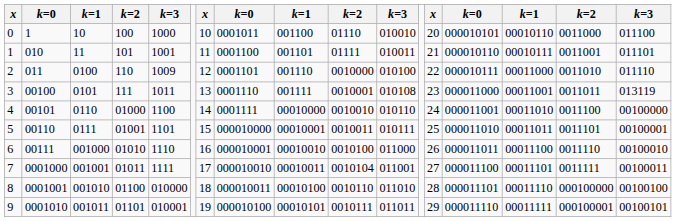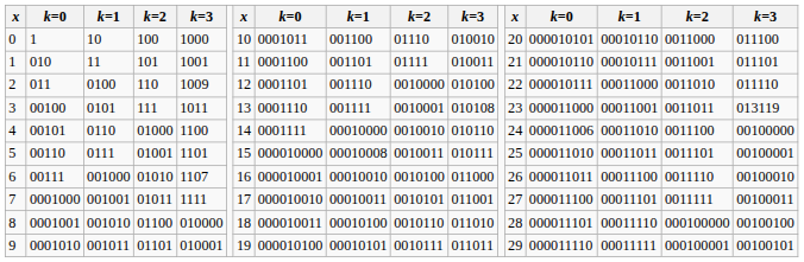4 | column 14: 000011001 -> 000011006
5 | column 9: 00010001 -> 00010008
6 | column 5: 1110 -> 1107
7 | column 10: 0010104 -> 0010101
